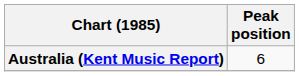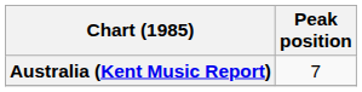Australia (Kent Music Report) | Peak position: 6 -> 7
